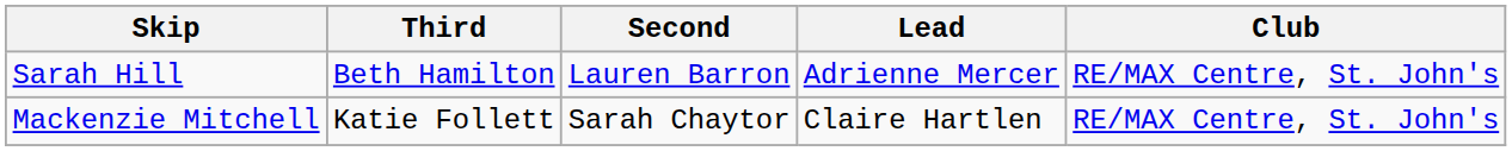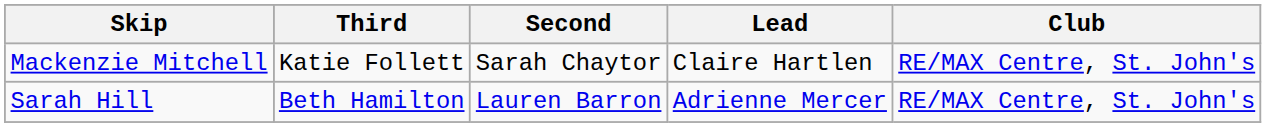rows swapped: Sarah Hill <-> Mackenzie Mitchell
